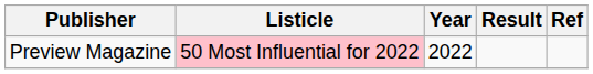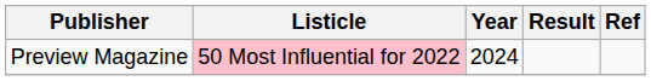Preview Magazine | Year: 2022 -> 2024
